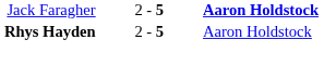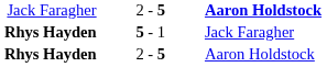+ row: Rhys Hayden | 5 - 1 | Jack Faragher
